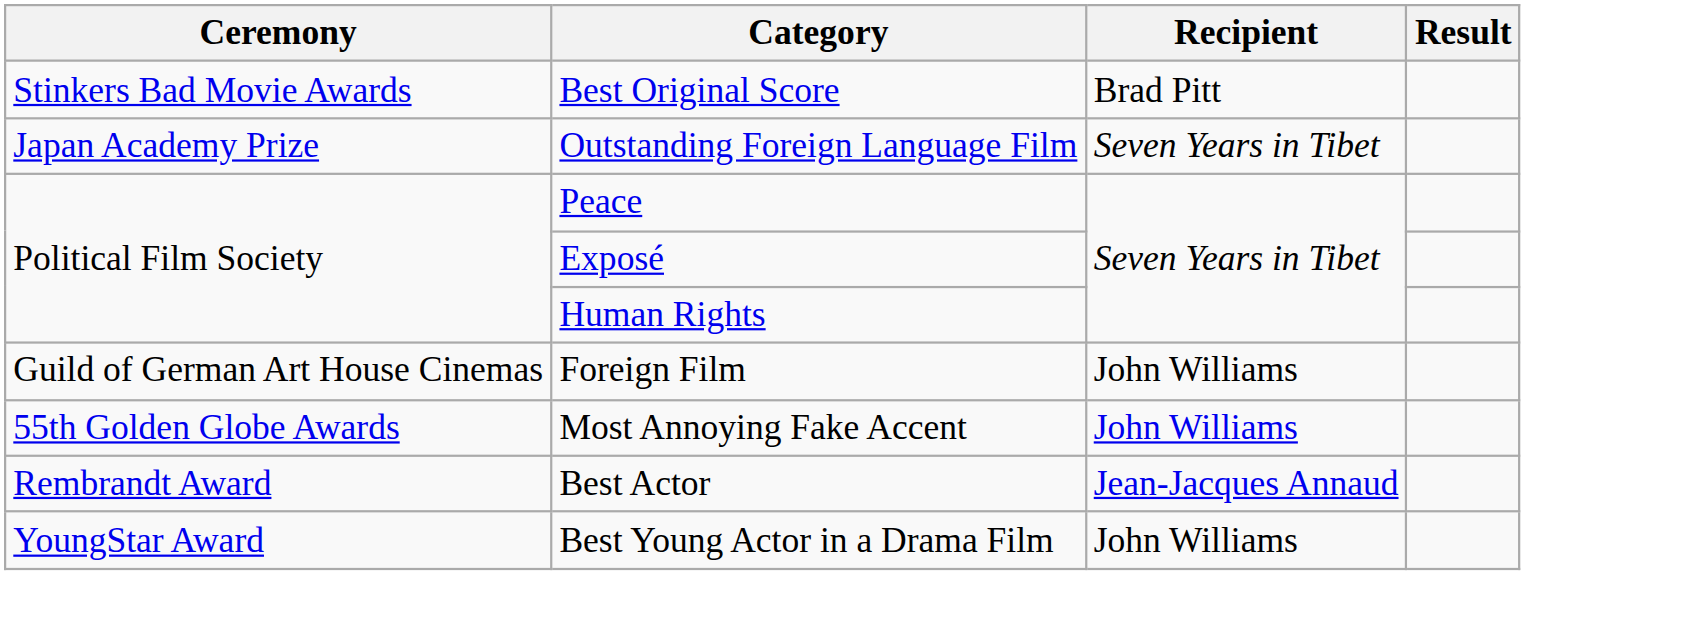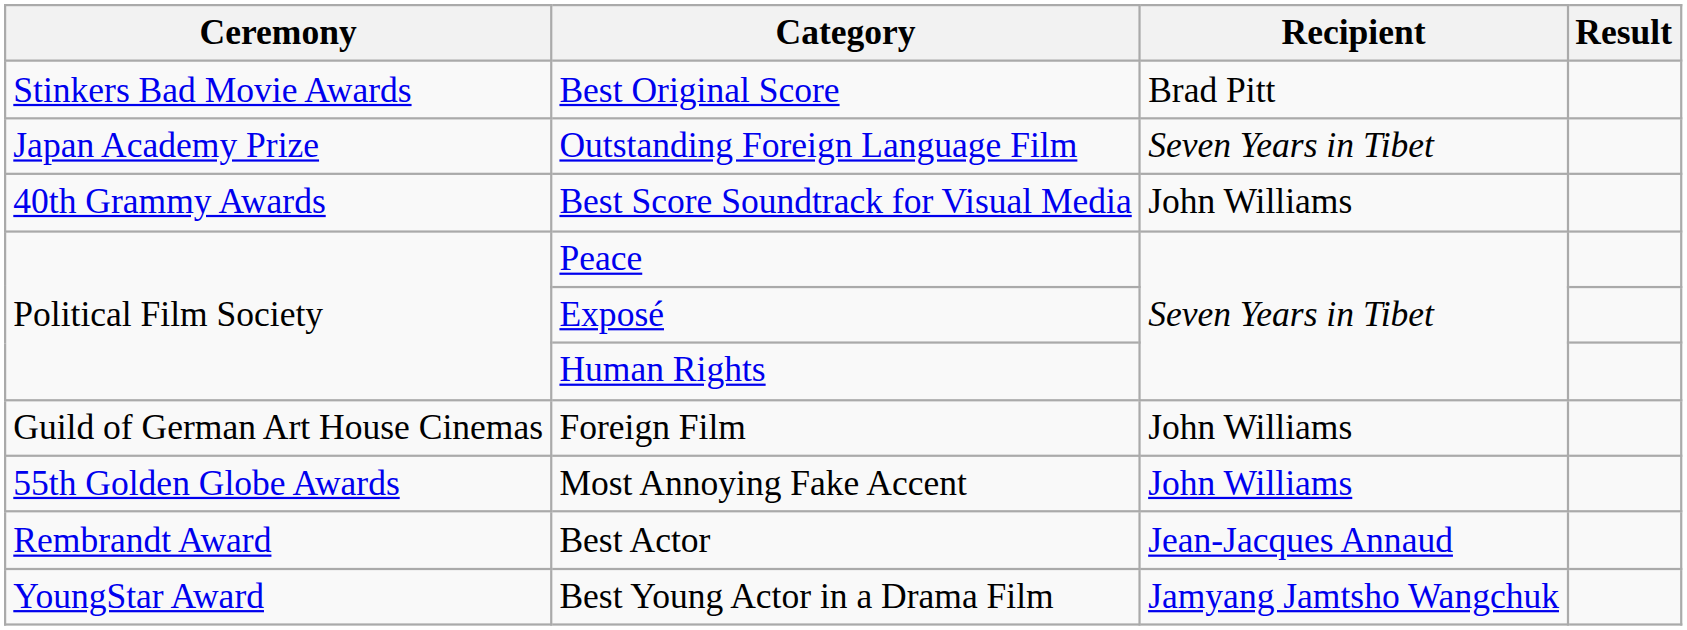+ row: 40th Grammy Awards | Best Score Soundtrack for Visual Media | John Williams
Best Young Actor in a Drama Film | Recipient: John Williams -> Jamyang Jamtsho Wangchuk
